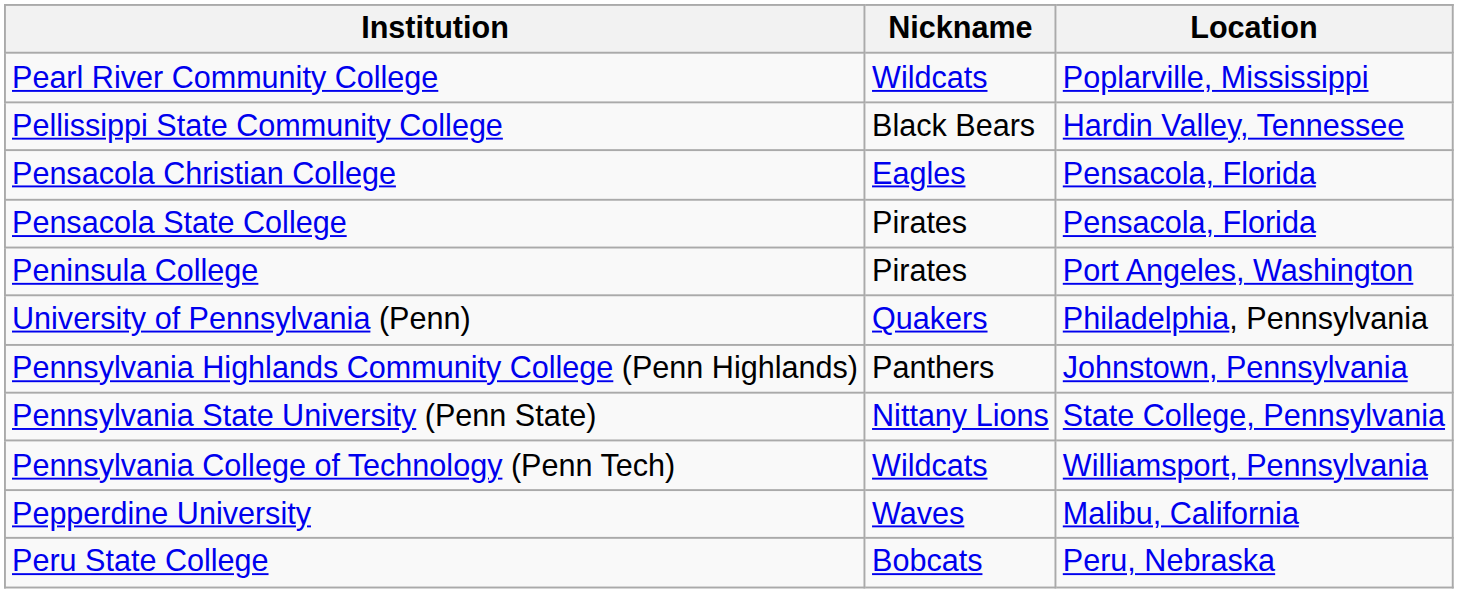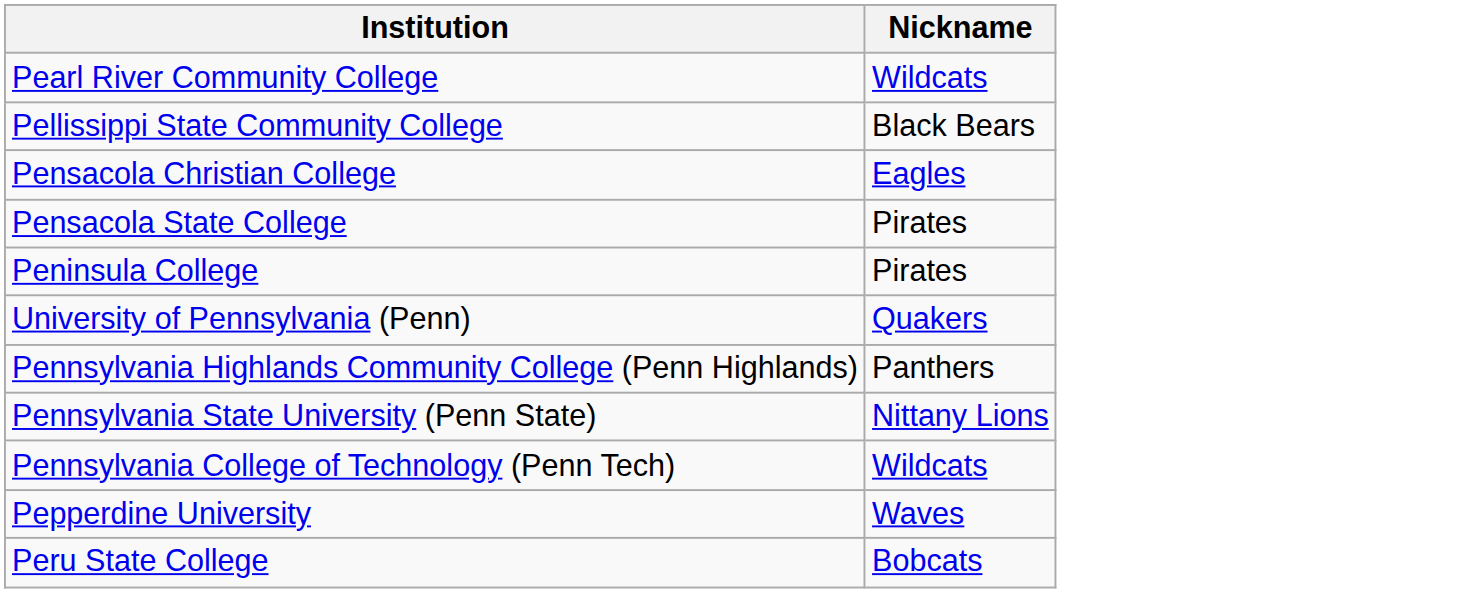- column: Location | Poplarville, Mississippi | Hardin Valley, Tennessee | Pensacola, Florida | Pensacola, Florida | Port Angeles, Washington | Philadelphia, Pennsylvania | Johnstown, Pennsylvania | State College, Pennsylvania | Williamsport, Pennsylvania | Malibu, California | Peru, Nebraska
